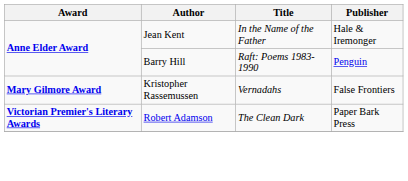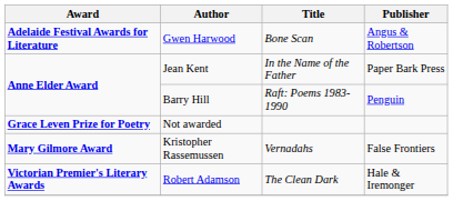+ row: Adelaide Festival Awards for Literature | Gwen Harwood | Bone Scan | Angus & Robertson
Jean Kent | Publisher: Hale & Iremonger -> Paper Bark Press
+ row: Grace Leven Prize for Poetry | Not awarded
Robert Adamson | Publisher: Paper Bark Press -> Hale & Iremonger
